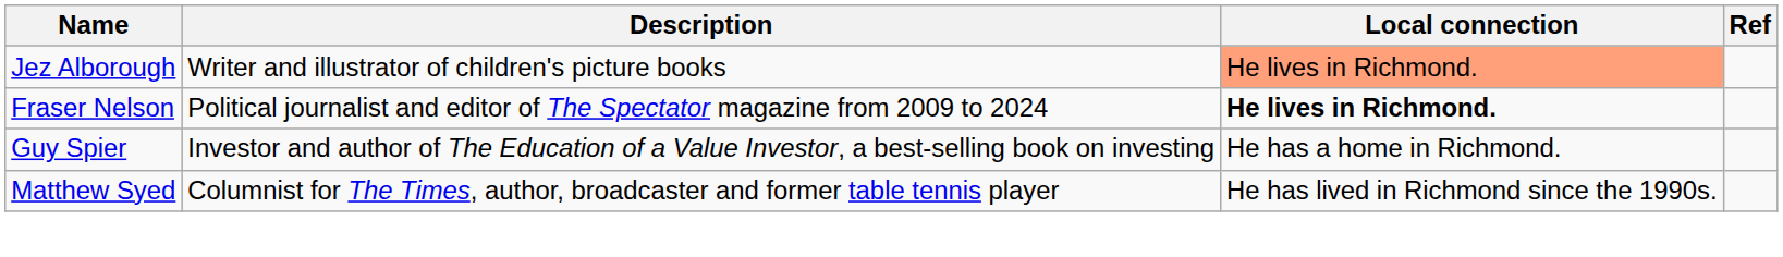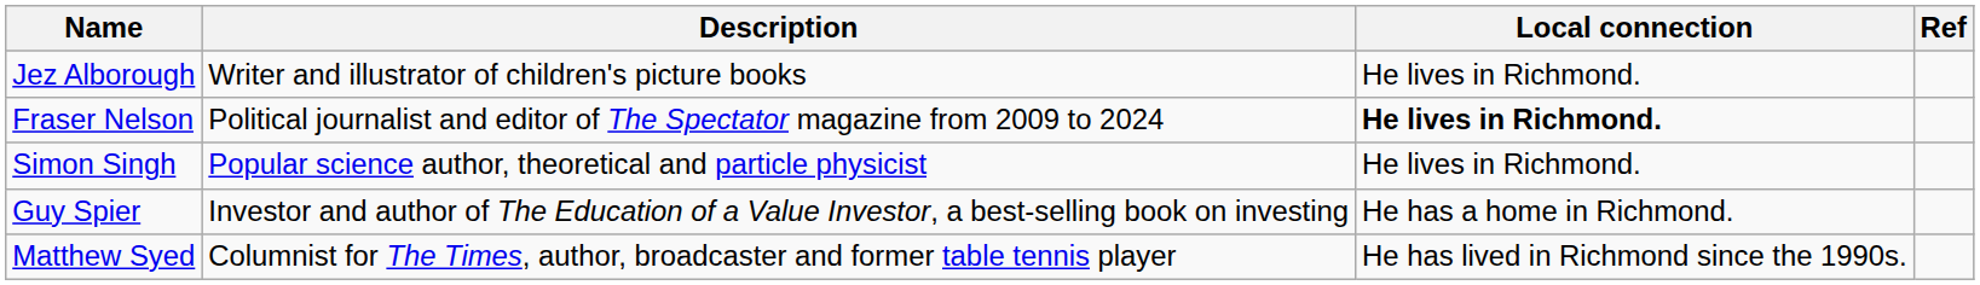Jez Alborough | Local connection: lightsalmon background -> no background
+ row: Simon Singh | Popular science author, theoretical and particle physicist | He lives in Richmond.
